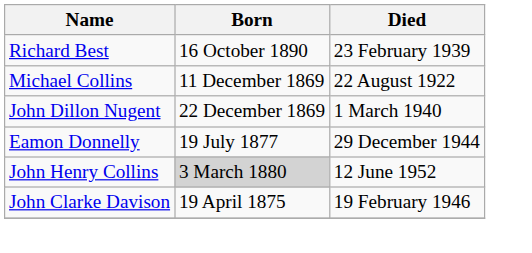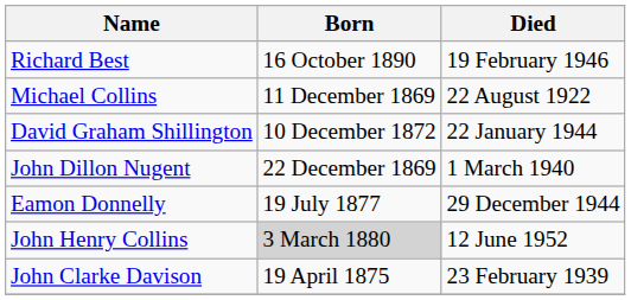Richard Best | Died: 23 February 1939 -> 19 February 1946
+ row: David Graham Shillington | 10 December 1872 | 22 January 1944
John Clarke Davison | Died: 19 February 1946 -> 23 February 1939
